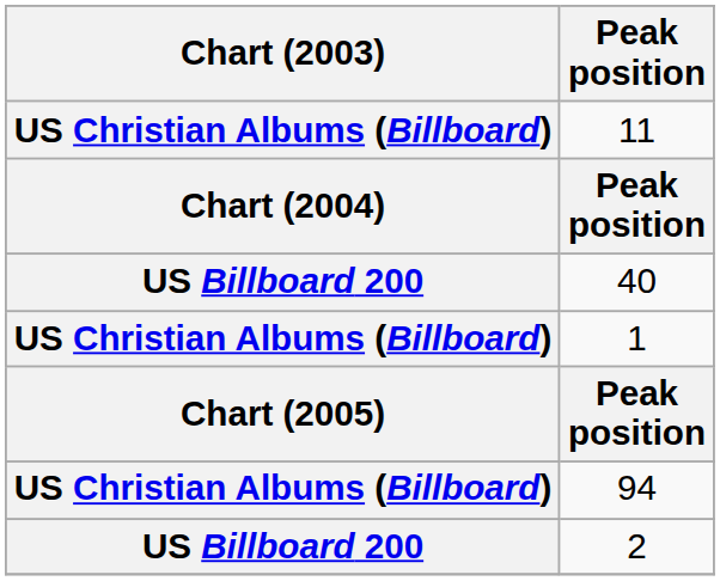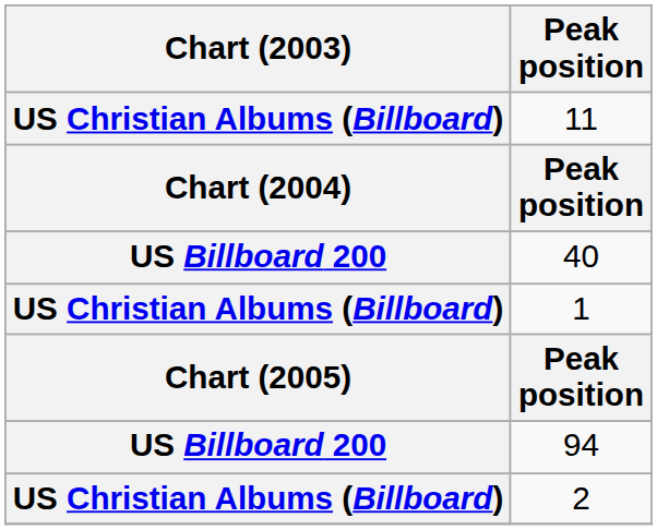94 | Chart (2003): US Christian Albums (Billboard) -> US Billboard 200
2 | Chart (2003): US Billboard 200 -> US Christian Albums (Billboard)
